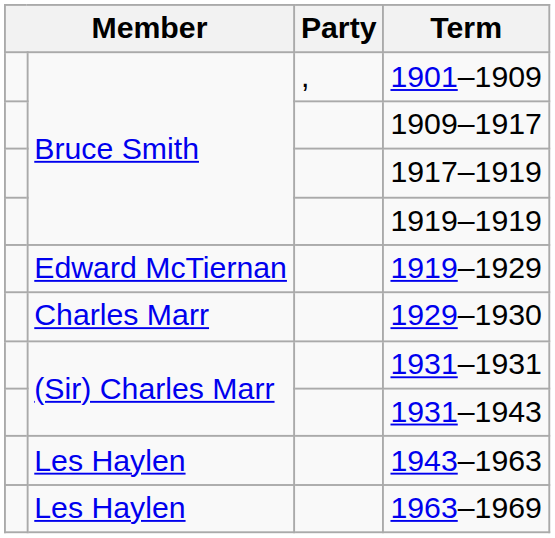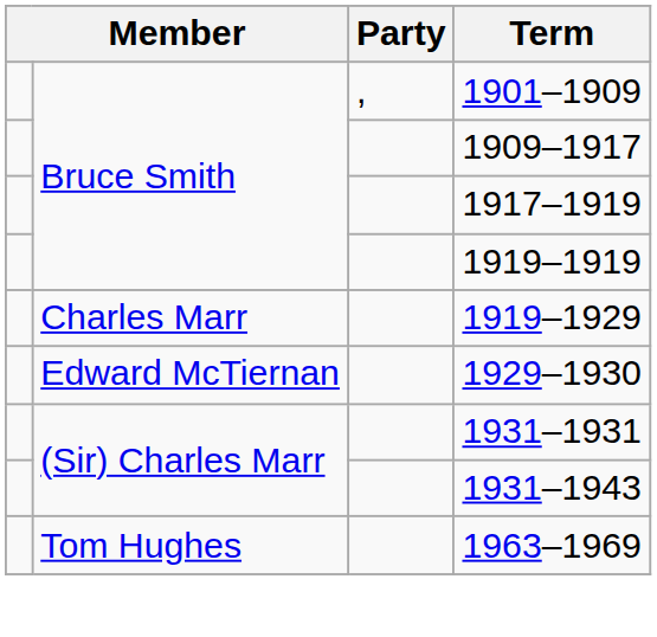1919–1929 | column 2: Edward McTiernan -> Charles Marr
1929–1930 | column 2: Charles Marr -> Edward McTiernan
- row: Les Haylen | 1943–1963
1963–1969 | column 2: Les Haylen -> Tom Hughes
